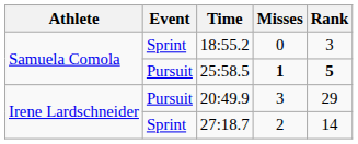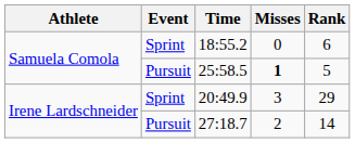18:55.2 | Rank: 3 -> 6
25:58.5 | Rank: bold -> normal
20:49.9 | Event: Pursuit -> Sprint
27:18.7 | Event: Sprint -> Pursuit
